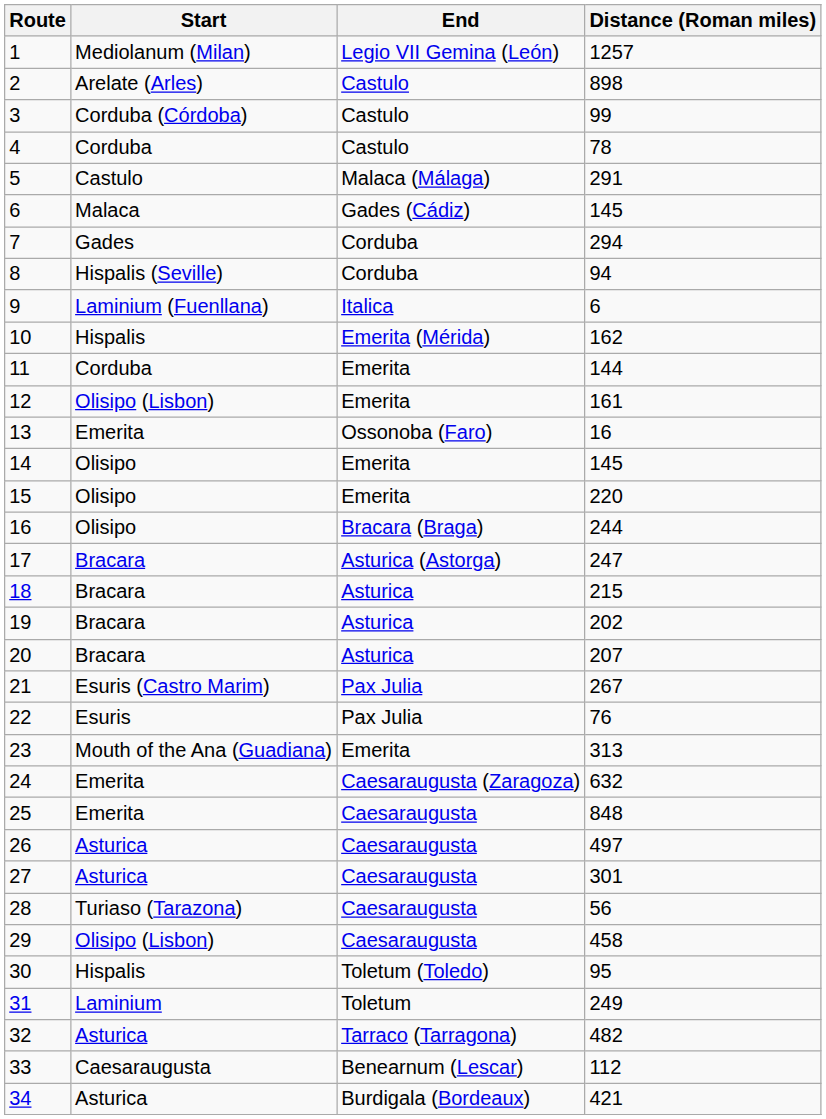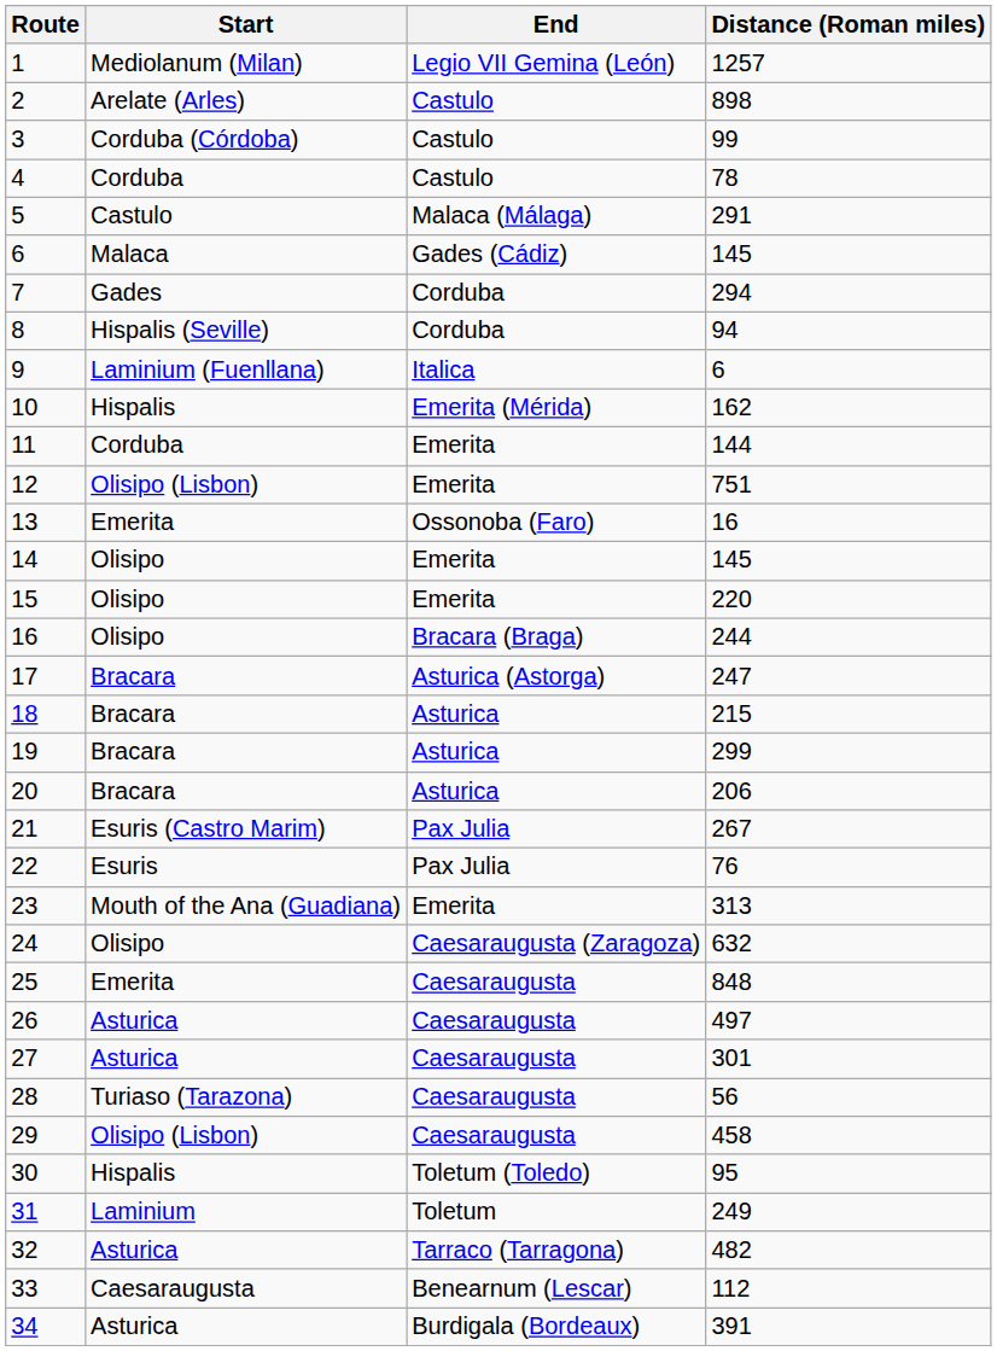12 | Distance (Roman miles): 161 -> 751
19 | Distance (Roman miles): 202 -> 299
20 | Distance (Roman miles): 207 -> 206
24 | Start: Emerita -> Olisipo
34 | Distance (Roman miles): 421 -> 391
